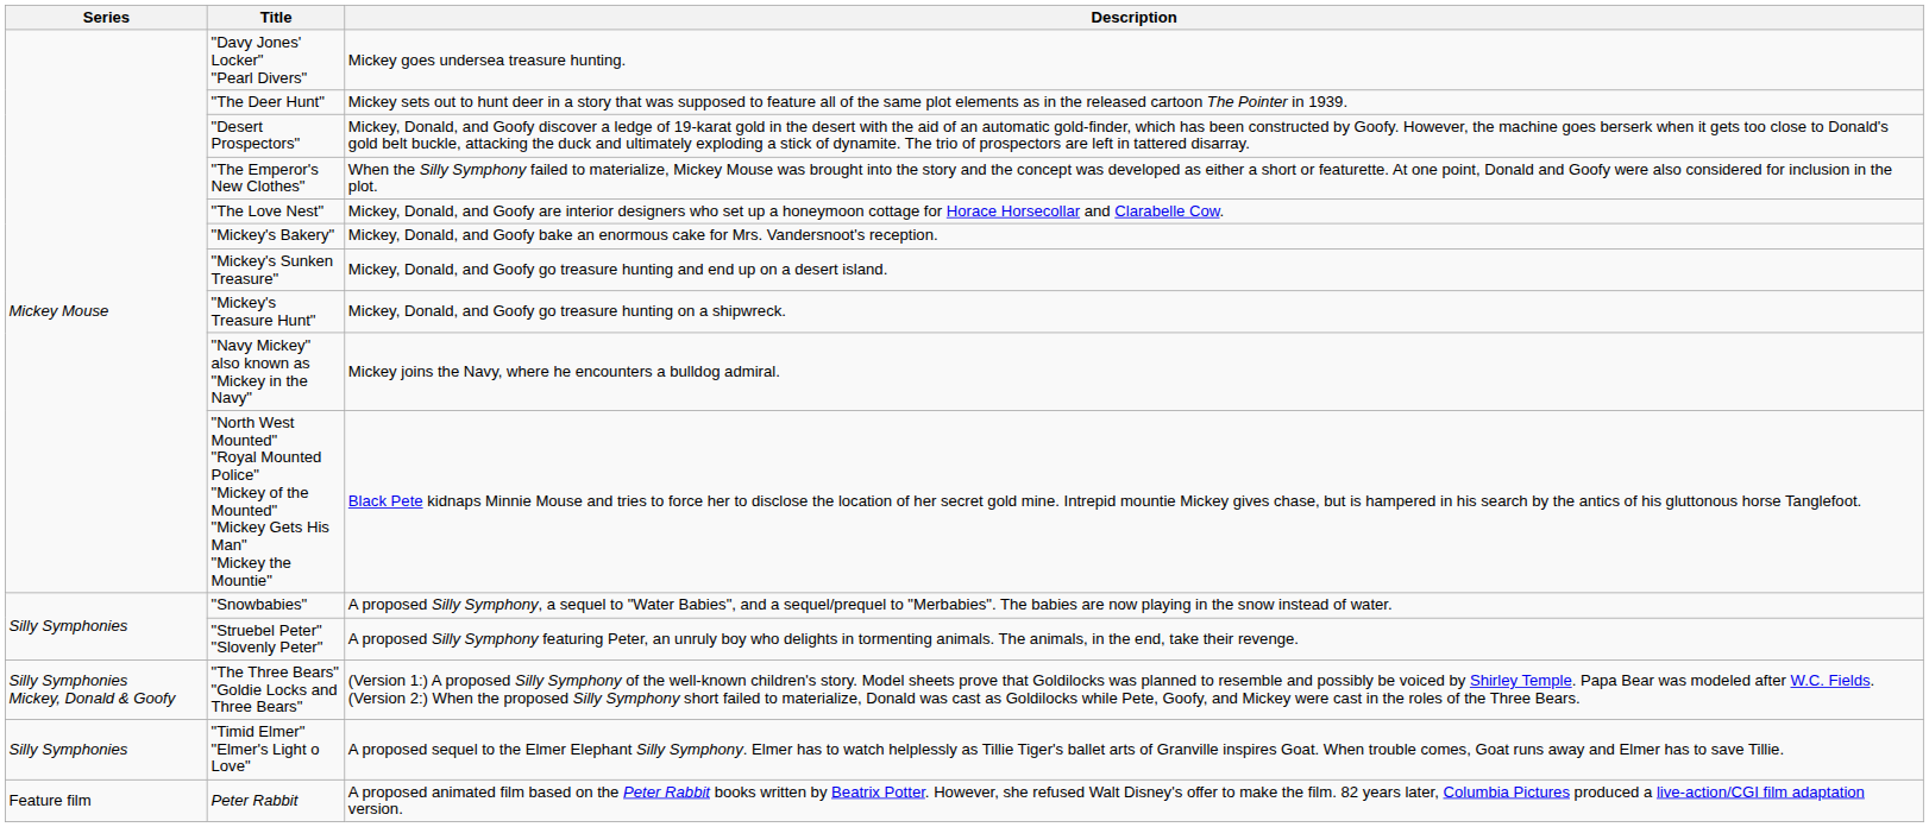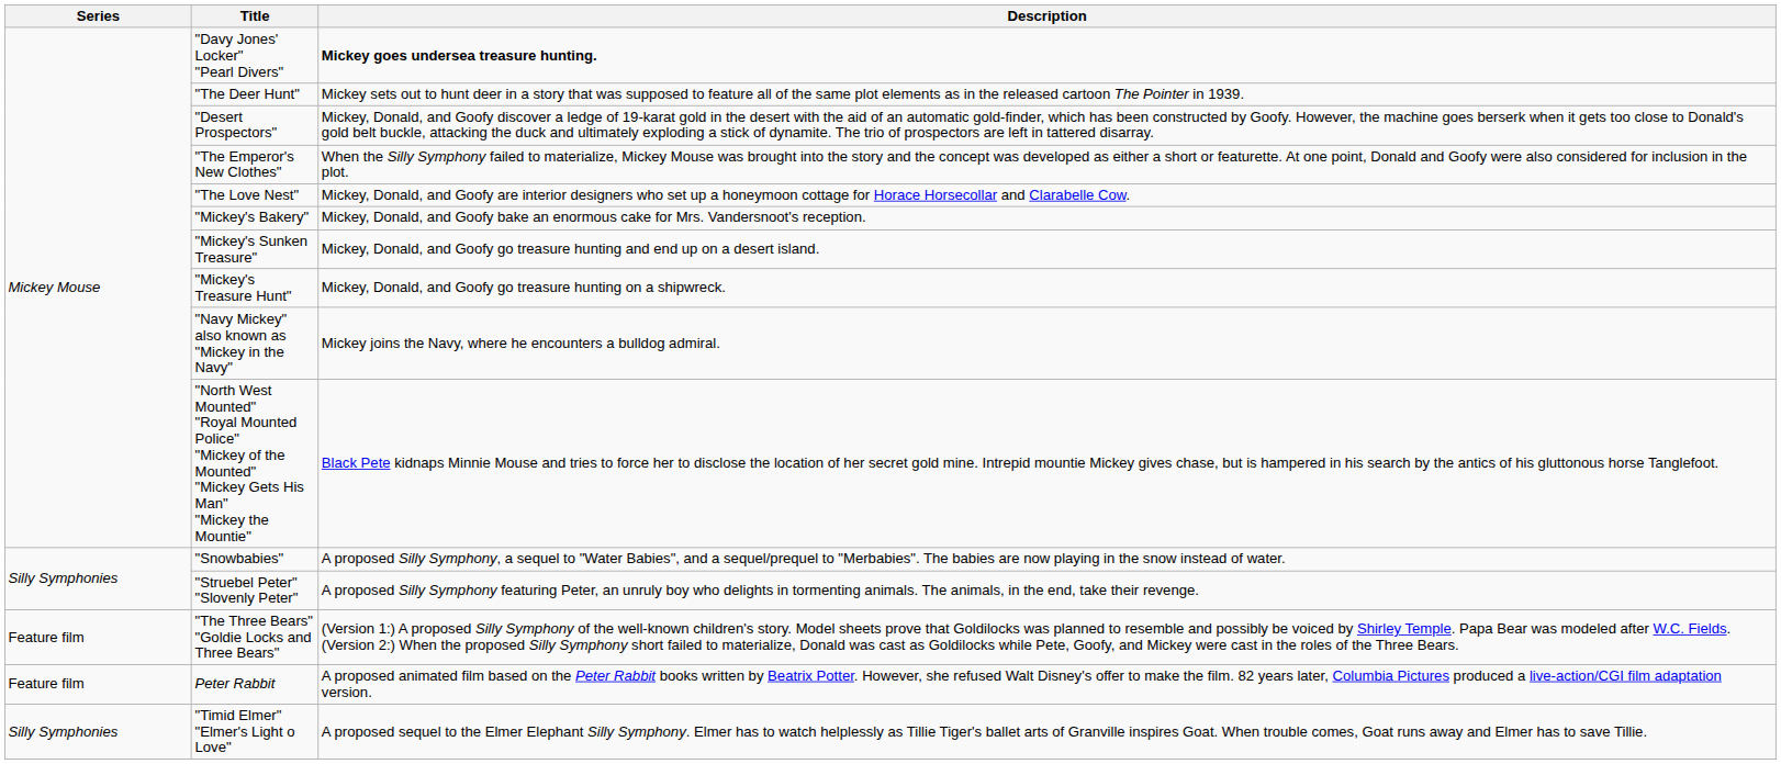"Davy Jones' Locker" "Pearl Divers" | Description: normal -> bold
"The Three Bears" "Goldie Locks and Three Bears" | Series: Silly Symphonies Mickey, Donald & Goofy -> Feature film
rows swapped: "Timid Elmer" "Elmer's Light o Love" <-> Peter Rabbit
